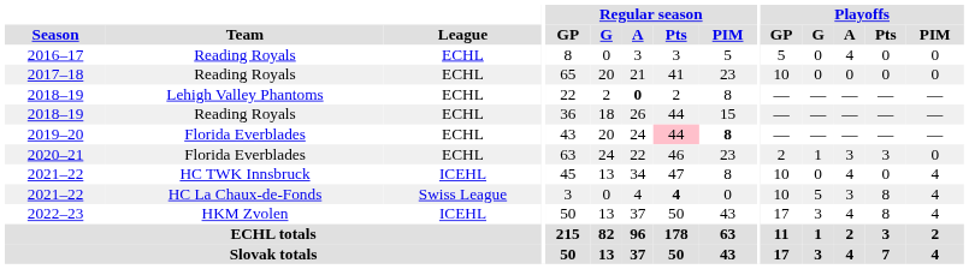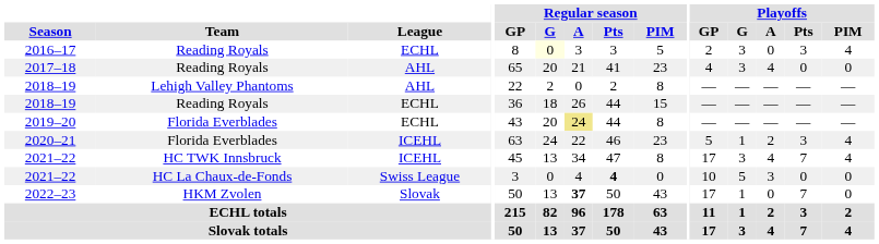2016–17 | Regular season / G: no background -> lightyellow background
2016–17 | Playoffs / GP: 5 -> 2
2016–17 | Playoffs / G: 0 -> 3
2016–17 | Playoffs / A: 4 -> 0
2016–17 | Playoffs / Pts: 0 -> 3
2016–17 | Playoffs / PIM: 0 -> 4
2017–18 | League: ECHL -> AHL
2017–18 | Playoffs / GP: 10 -> 4
2017–18 | Playoffs / G: 0 -> 3
2017–18 | Playoffs / A: 0 -> 4
2018–19 / Lehigh Valley Phantoms | League: ECHL -> AHL
2018–19 / Lehigh Valley Phantoms | Regular season / A: bold -> normal
2019–20 | Regular season / A: no background -> khaki background
2019–20 | Regular season / Pts: pink background -> no background
2019–20 | Regular season / PIM: bold -> normal
2020–21 | League: ECHL -> ICEHL
2020–21 | Playoffs / GP: 2 -> 5
2020–21 | Playoffs / A: 3 -> 2
2020–21 | Playoffs / PIM: 0 -> 4
2021–22 / HC TWK Innsbruck | Playoffs / GP: 10 -> 17
2021–22 / HC TWK Innsbruck | Playoffs / G: 0 -> 3
2021–22 / HC TWK Innsbruck | Playoffs / Pts: 0 -> 7
2021–22 / HC La Chaux-de-Fonds | Playoffs / Pts: 8 -> 0
2021–22 / HC La Chaux-de-Fonds | Playoffs / PIM: 4 -> 0
2022–23 | League: ICEHL -> Slovak
2022–23 | Regular season / A: normal -> bold
2022–23 | Playoffs / G: 3 -> 1
2022–23 | Playoffs / A: 4 -> 0
2022–23 | Playoffs / Pts: 8 -> 7
2022–23 | Playoffs / PIM: 4 -> 0
